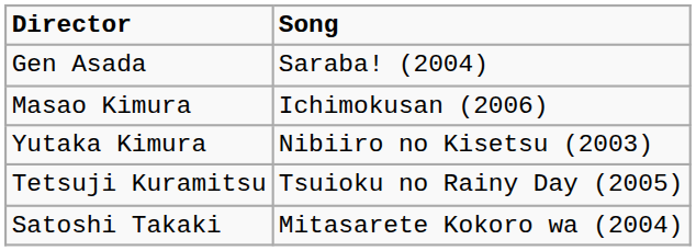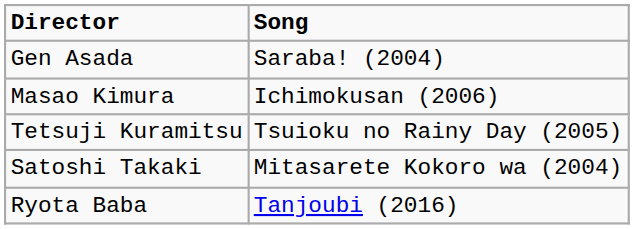- row: Yutaka Kimura | Nibiiro no Kisetsu (2003)
+ row: Ryota Baba | Tanjoubi (2016)
